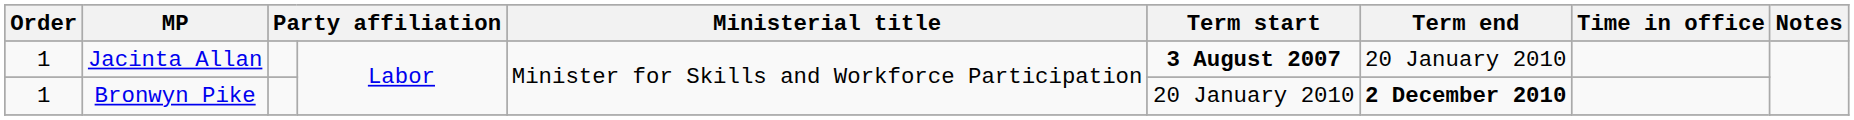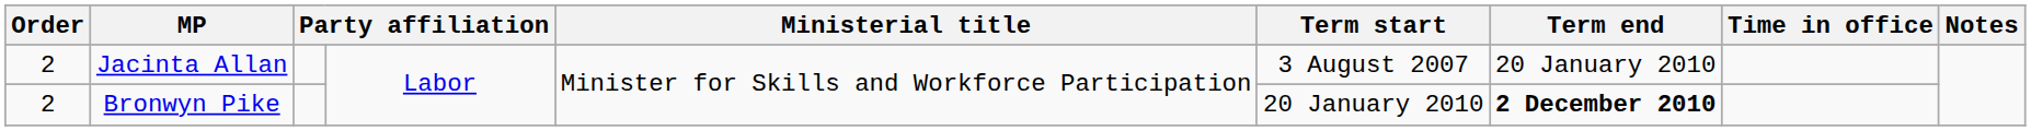Jacinta Allan | Order: 1 -> 2
Jacinta Allan | Term start: bold -> normal
Bronwyn Pike | Order: 1 -> 2
